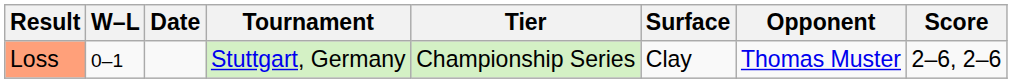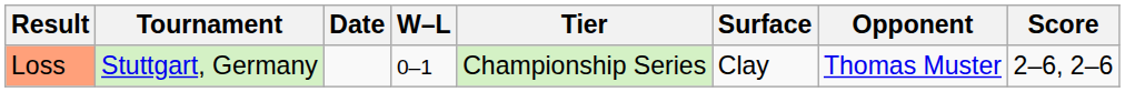columns swapped: W–L <-> Tournament
